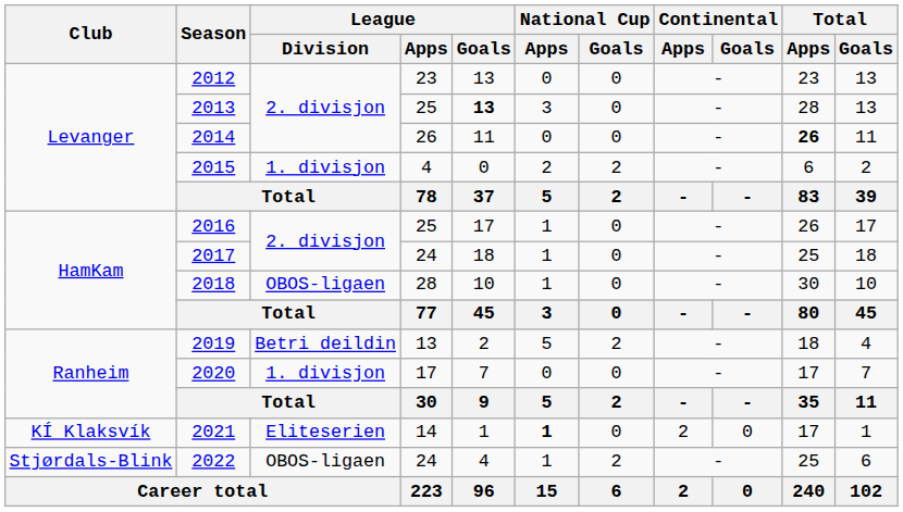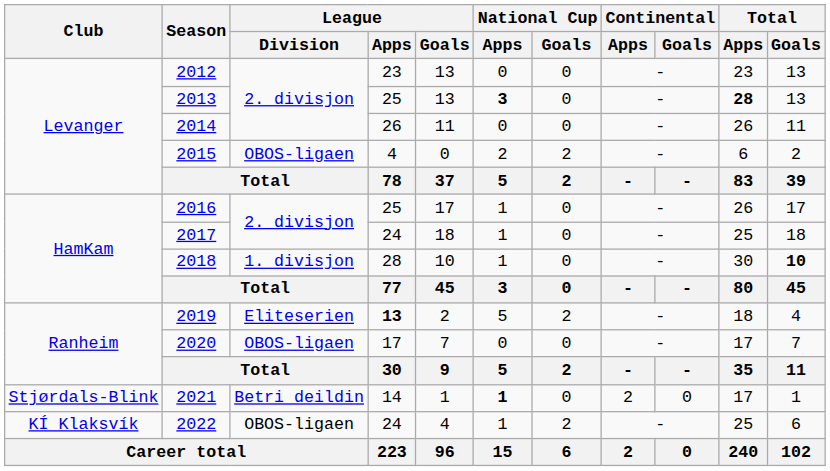2013 | League / Goals: bold -> normal
2013 | National Cup / Apps: normal -> bold
2013 | Total / Apps: normal -> bold
2014 | Total / Apps: bold -> normal
2015 | League / Division: 1. divisjon -> OBOS-ligaen
2018 | League / Division: OBOS-ligaen -> 1. divisjon
2018 | Total / Goals: normal -> bold
2019 | League / Division: Betri deildin -> Eliteserien
2019 | League / Apps: normal -> bold
2020 | League / Division: 1. divisjon -> OBOS-ligaen
2021 | Club: KÍ Klaksvík -> Stjørdals-Blink
2021 | League / Division: Eliteserien -> Betri deildin
2022 | Club: Stjørdals-Blink -> KÍ Klaksvík
